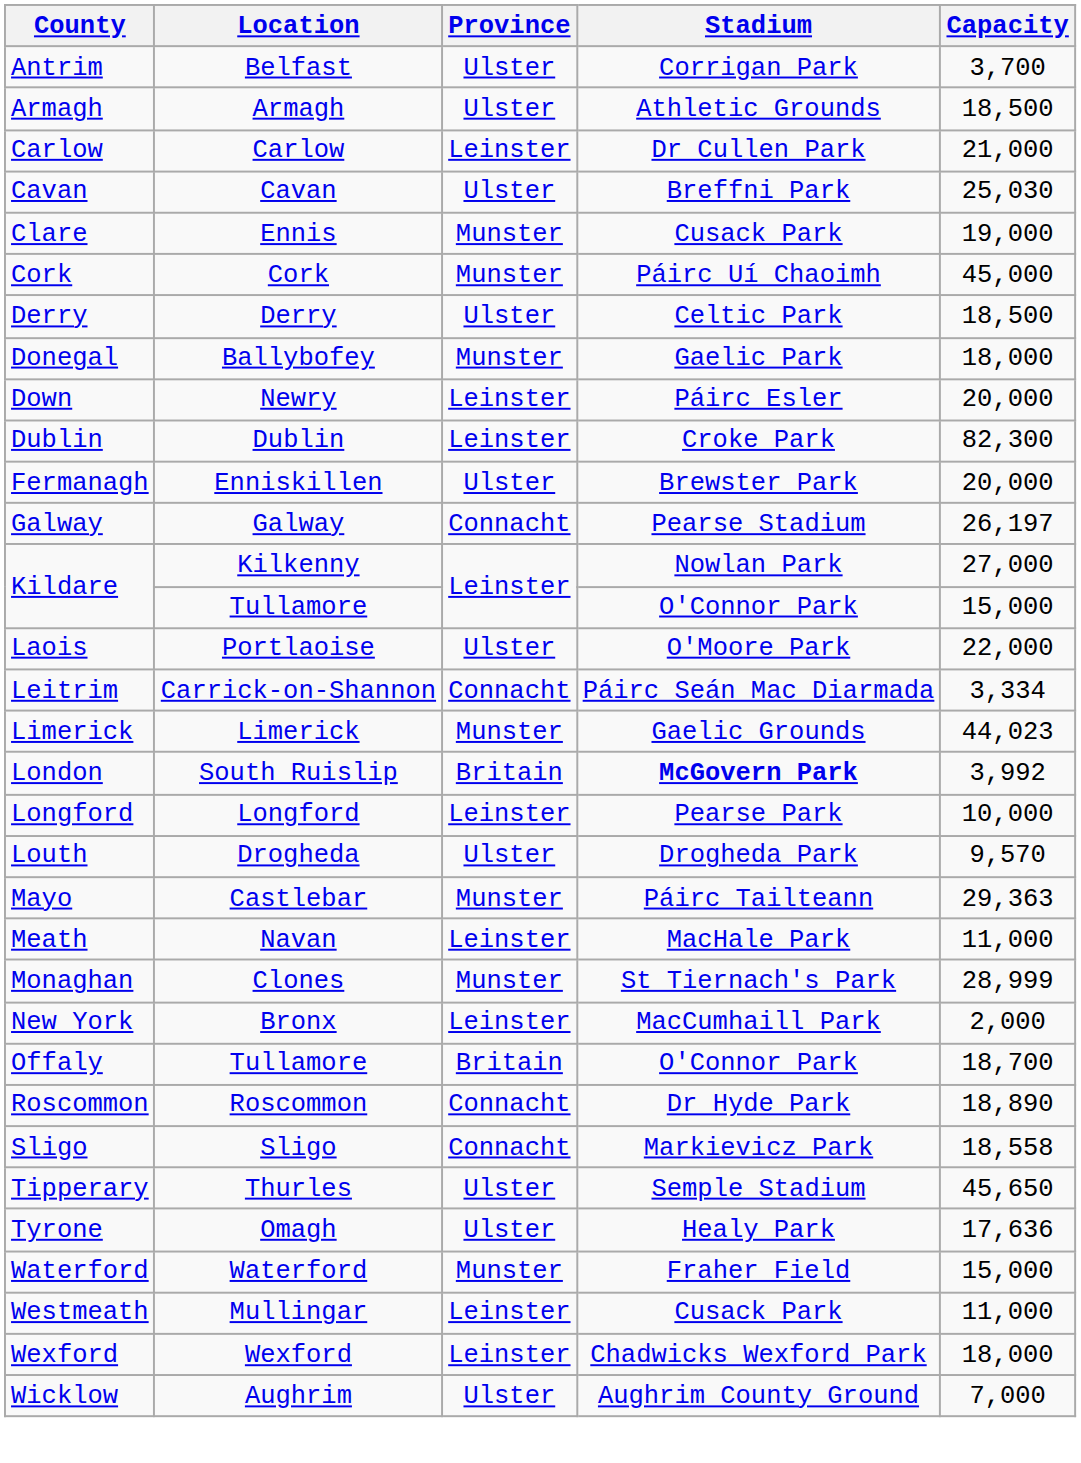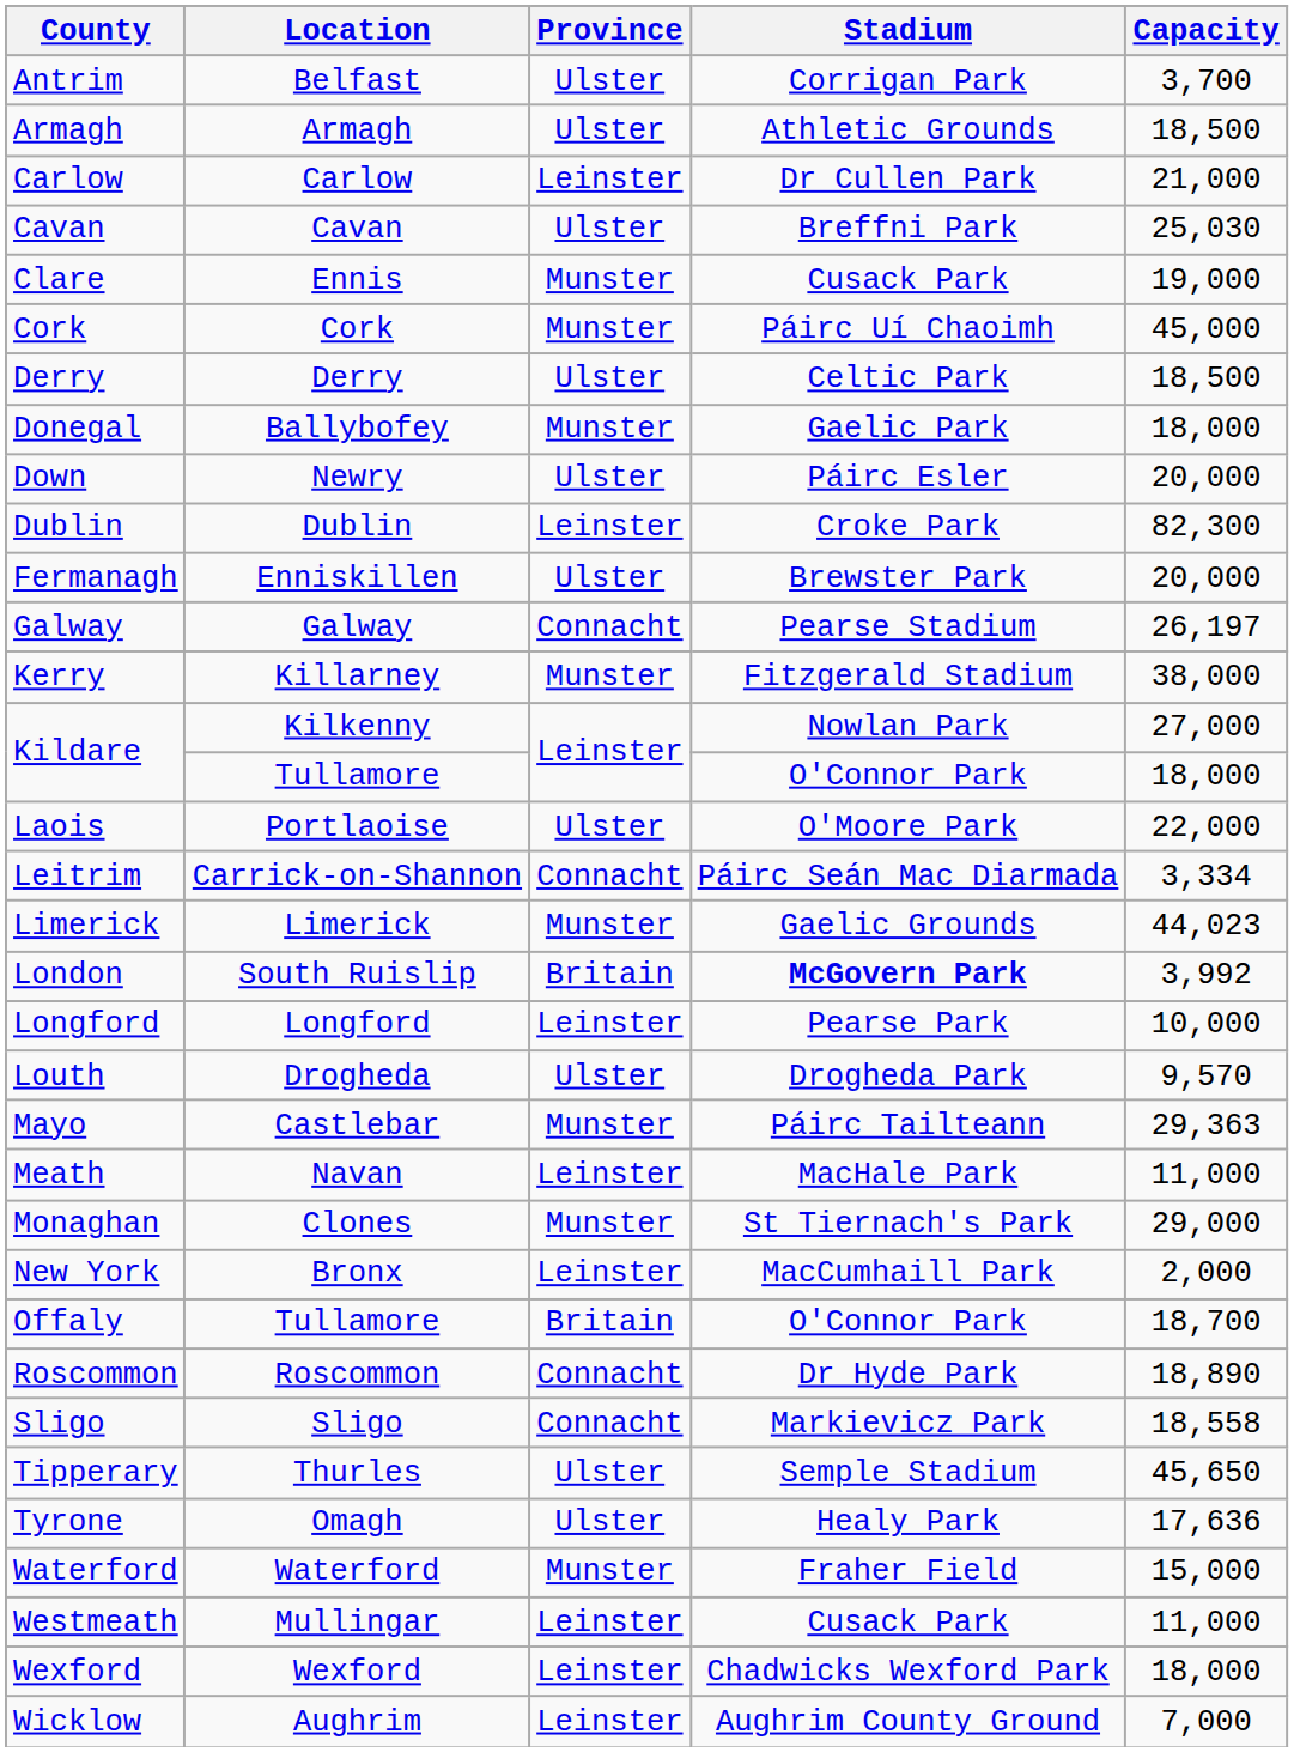Down | Province: Leinster -> Ulster
+ row: Kerry | Killarney | Munster | Fitzgerald Stadium | 38,000
Kildare / Tullamore | Capacity: 15,000 -> 18,000
Monaghan | Capacity: 28,999 -> 29,000
Wicklow | Province: Ulster -> Leinster
